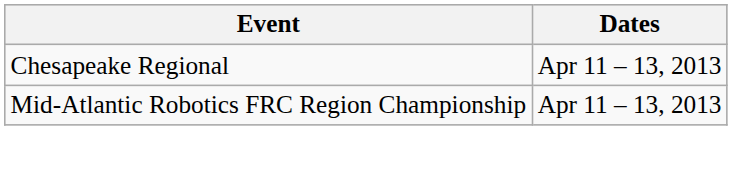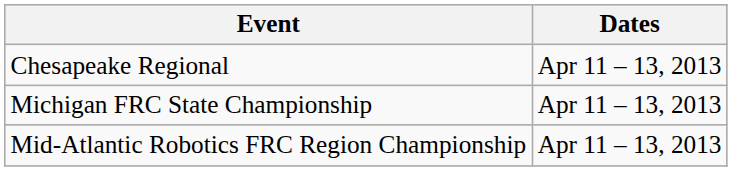+ row: Michigan FRC State Championship | Apr 11 – 13, 2013
